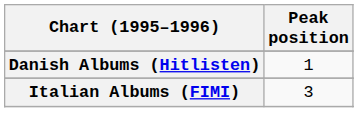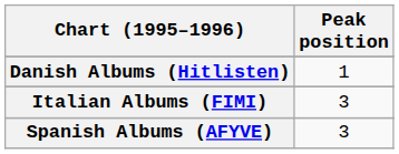+ row: Spanish Albums (AFYVE) | 3
